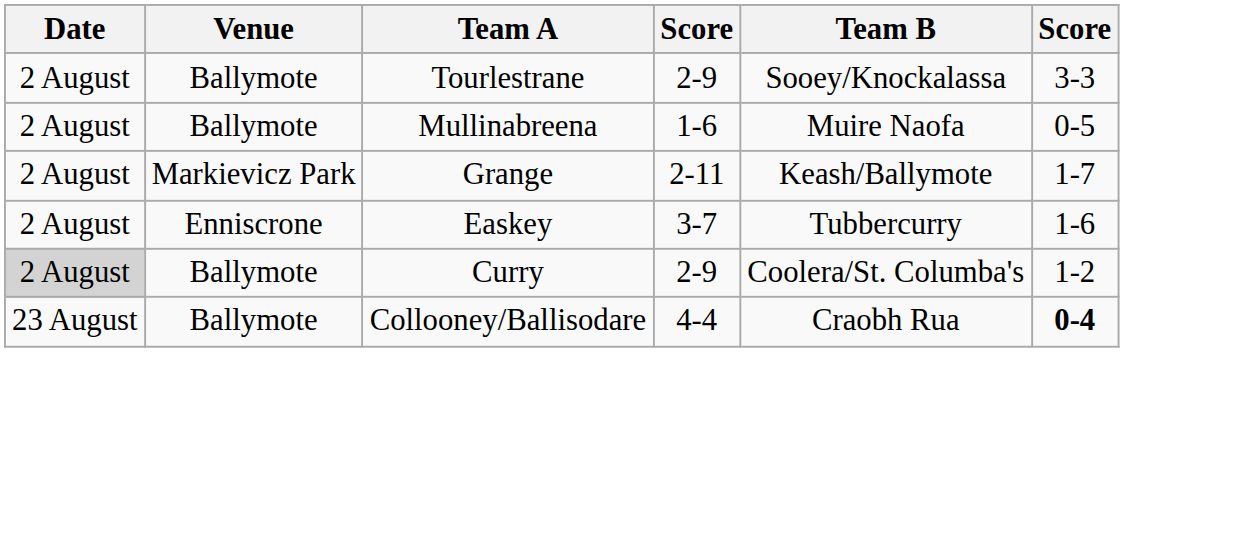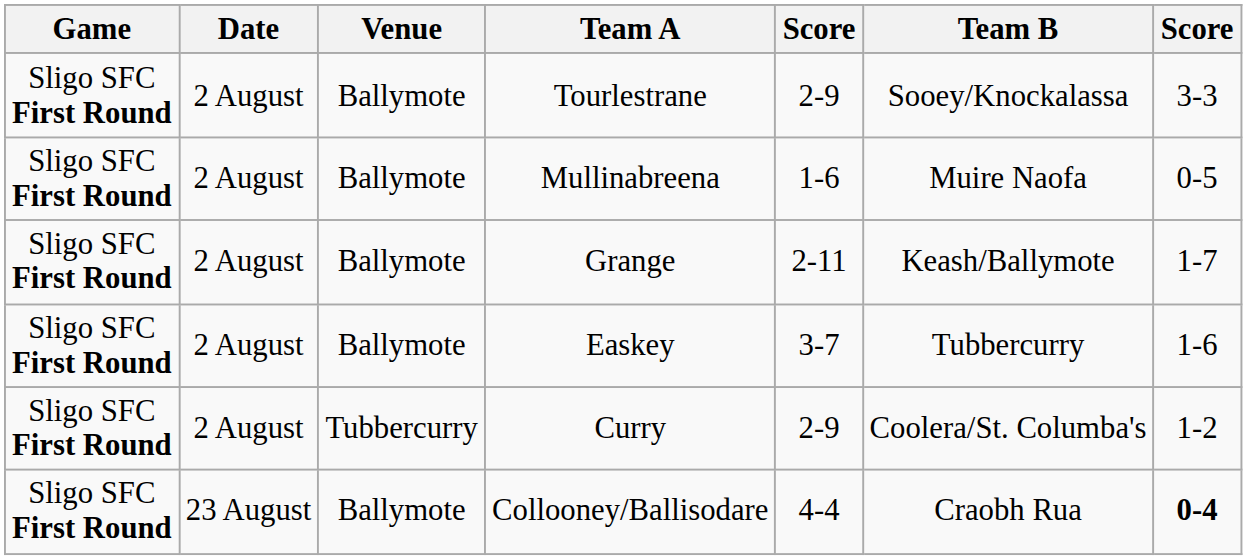+ column: Game | Sligo SFC First Round | Sligo SFC First Round | Sligo SFC First Round | Sligo SFC First Round | Sligo SFC First Round | Sligo SFC First Round
Grange | Venue: Markievicz Park -> Ballymote
Easkey | Venue: Enniscrone -> Ballymote
Curry | Date: lightgrey background -> no background
Curry | Venue: Ballymote -> Tubbercurry
